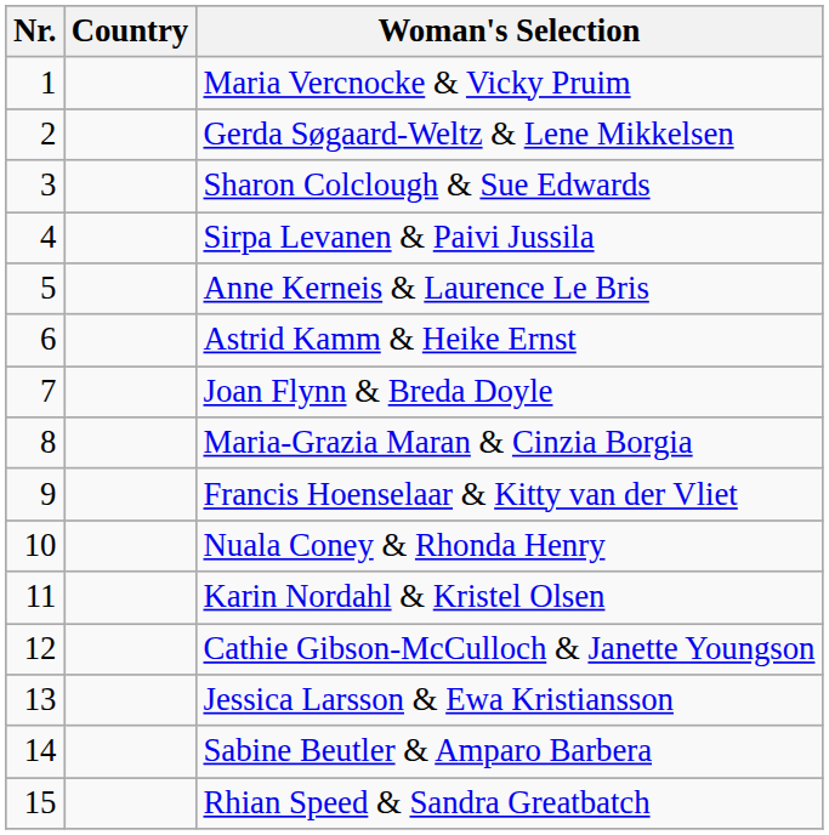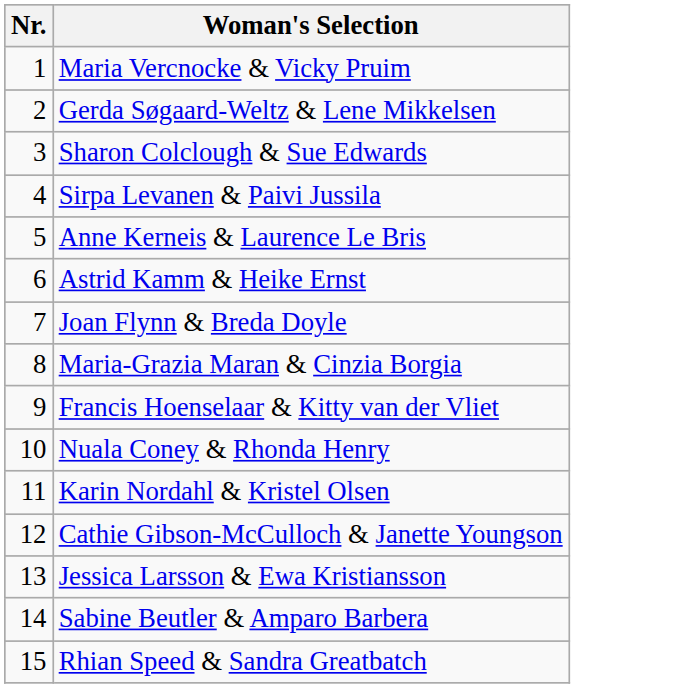- column: Country
